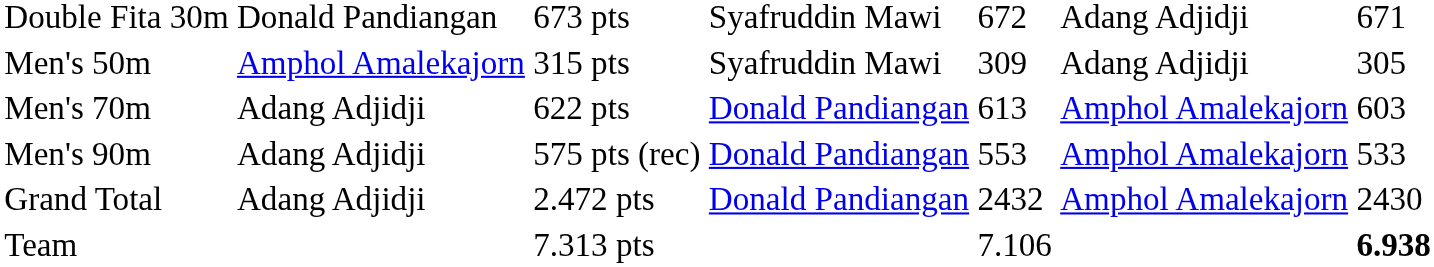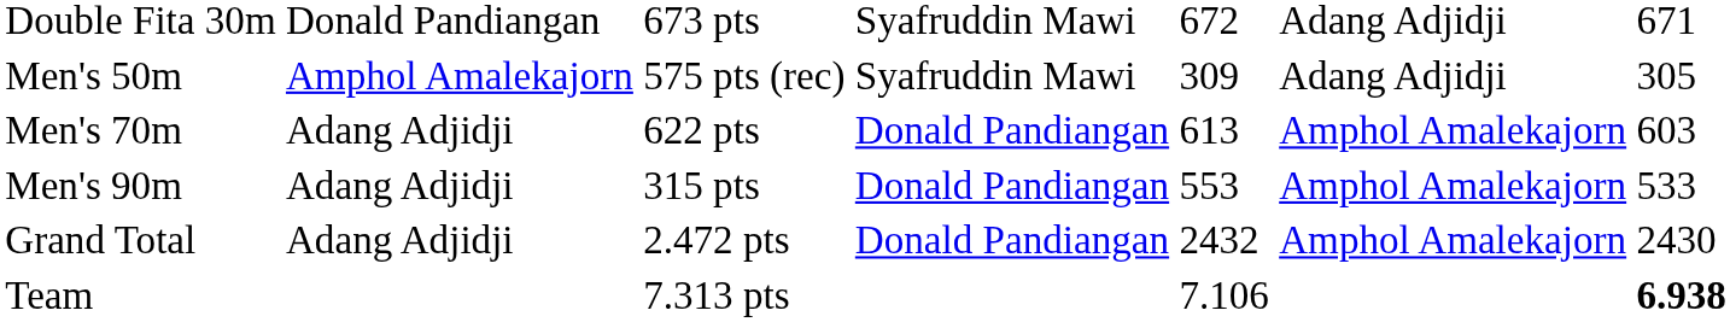Men's 50m | column 3: 315 pts -> 575 pts (rec)
Men's 90m | column 3: 575 pts (rec) -> 315 pts
